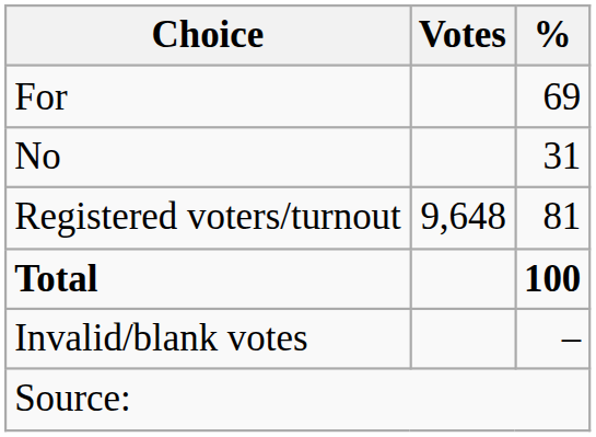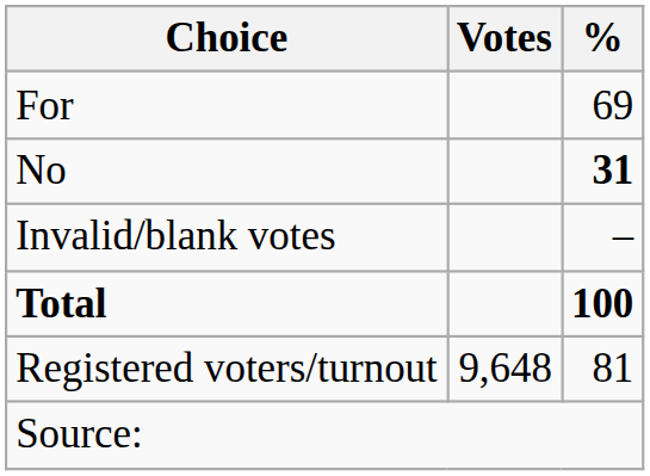No | %: normal -> bold
rows swapped: Invalid/blank votes <-> Registered voters/turnout
